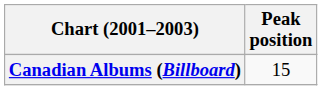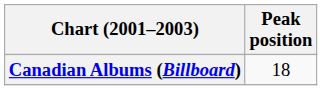Canadian Albums (Billboard) | Peak position: 15 -> 18
